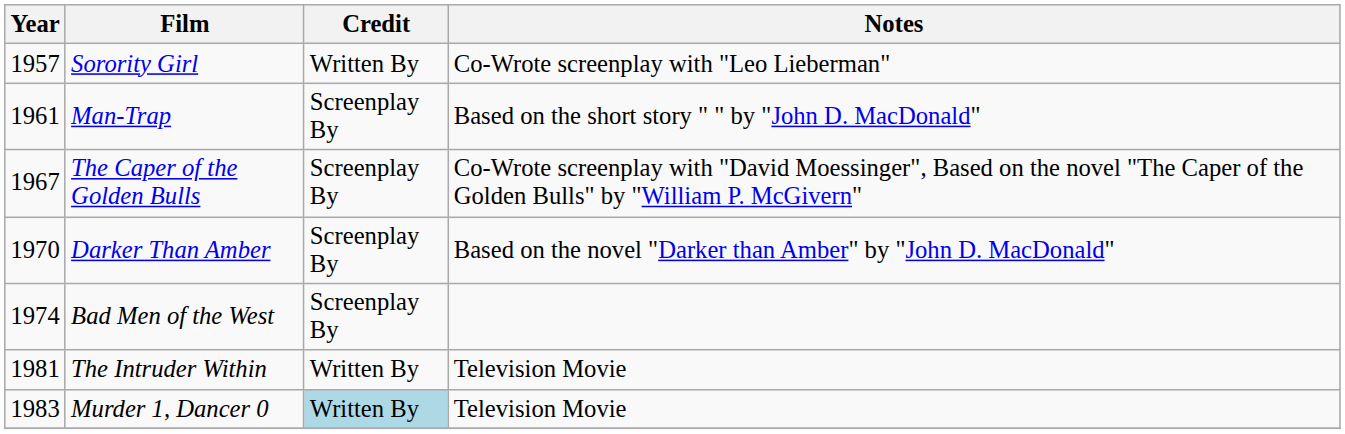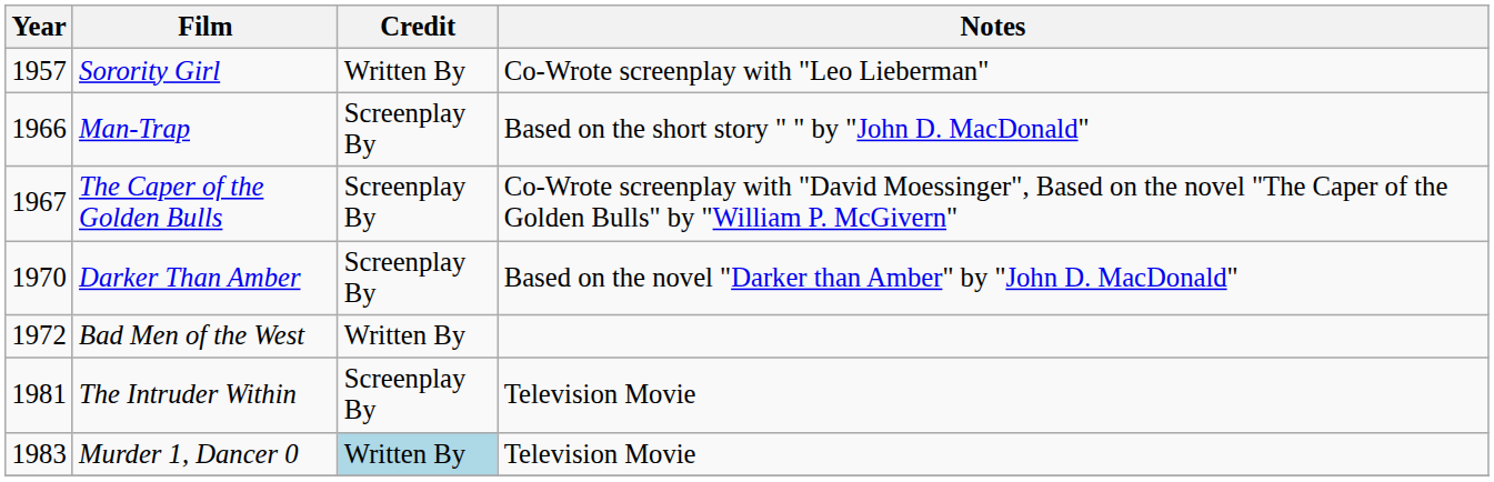Man-Trap | Year: 1961 -> 1966
Bad Men of the West | Year: 1974 -> 1972
Bad Men of the West | Credit: Screenplay By -> Written By
The Intruder Within | Credit: Written By -> Screenplay By
